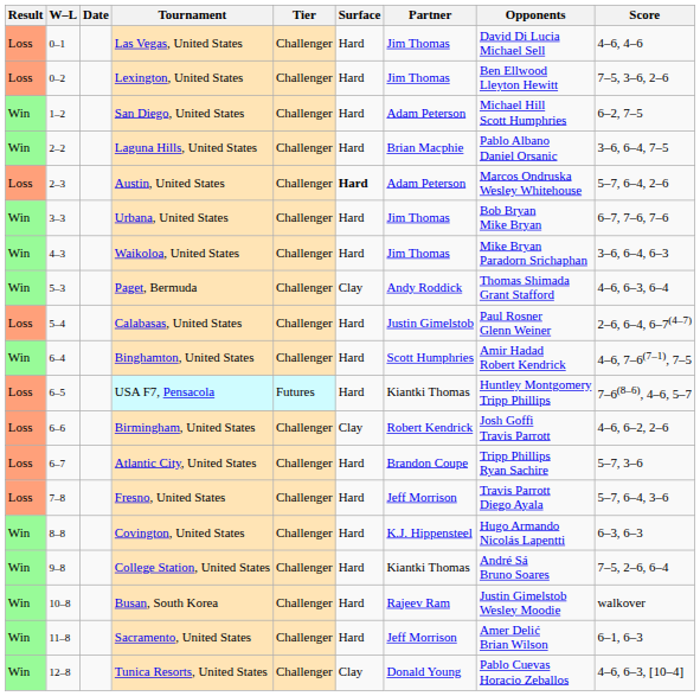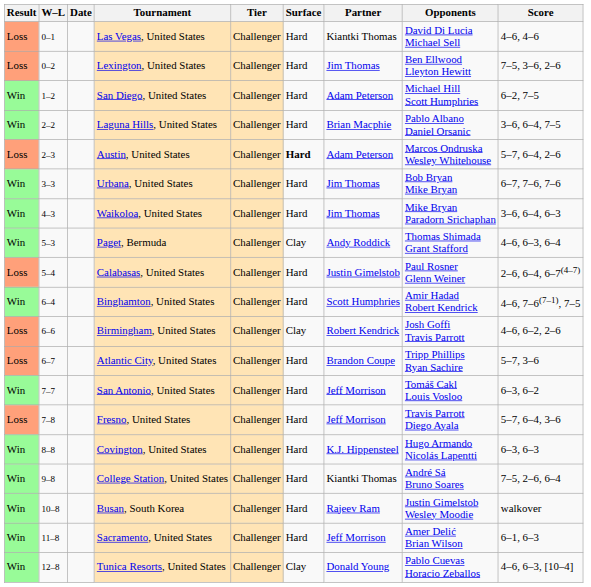Las Vegas, United States | Partner: Jim Thomas -> Kiantki Thomas
- row: Loss | 6–5 | USA F7, Pensacola | Futures | Hard | Kiantki Thomas | Huntley Montgomery Tripp Phillips | 7–6(8–6), 4–6, 5–7
+ row: Win | 7–7 | San Antonio, United States | Challenger | Hard | Jeff Morrison | Tomáš Cakl Louis Vosloo | 6–3, 6–2
